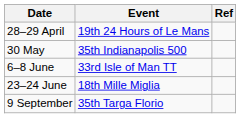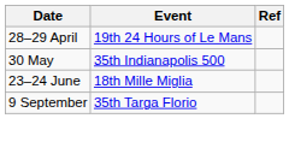- row: 6–8 June | 33rd Isle of Man TT
